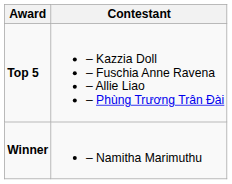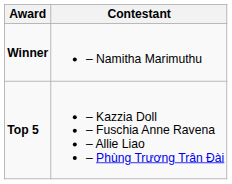rows swapped: Winner <-> Top 5
